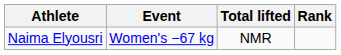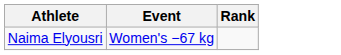- column: Total lifted | NMR
